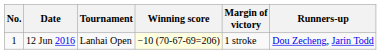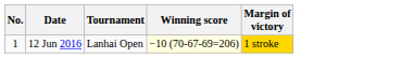- column: Runners-up | Dou Zecheng, Jarin Todd
12 Jun 2016 | Margin of victory: no background -> gold background
